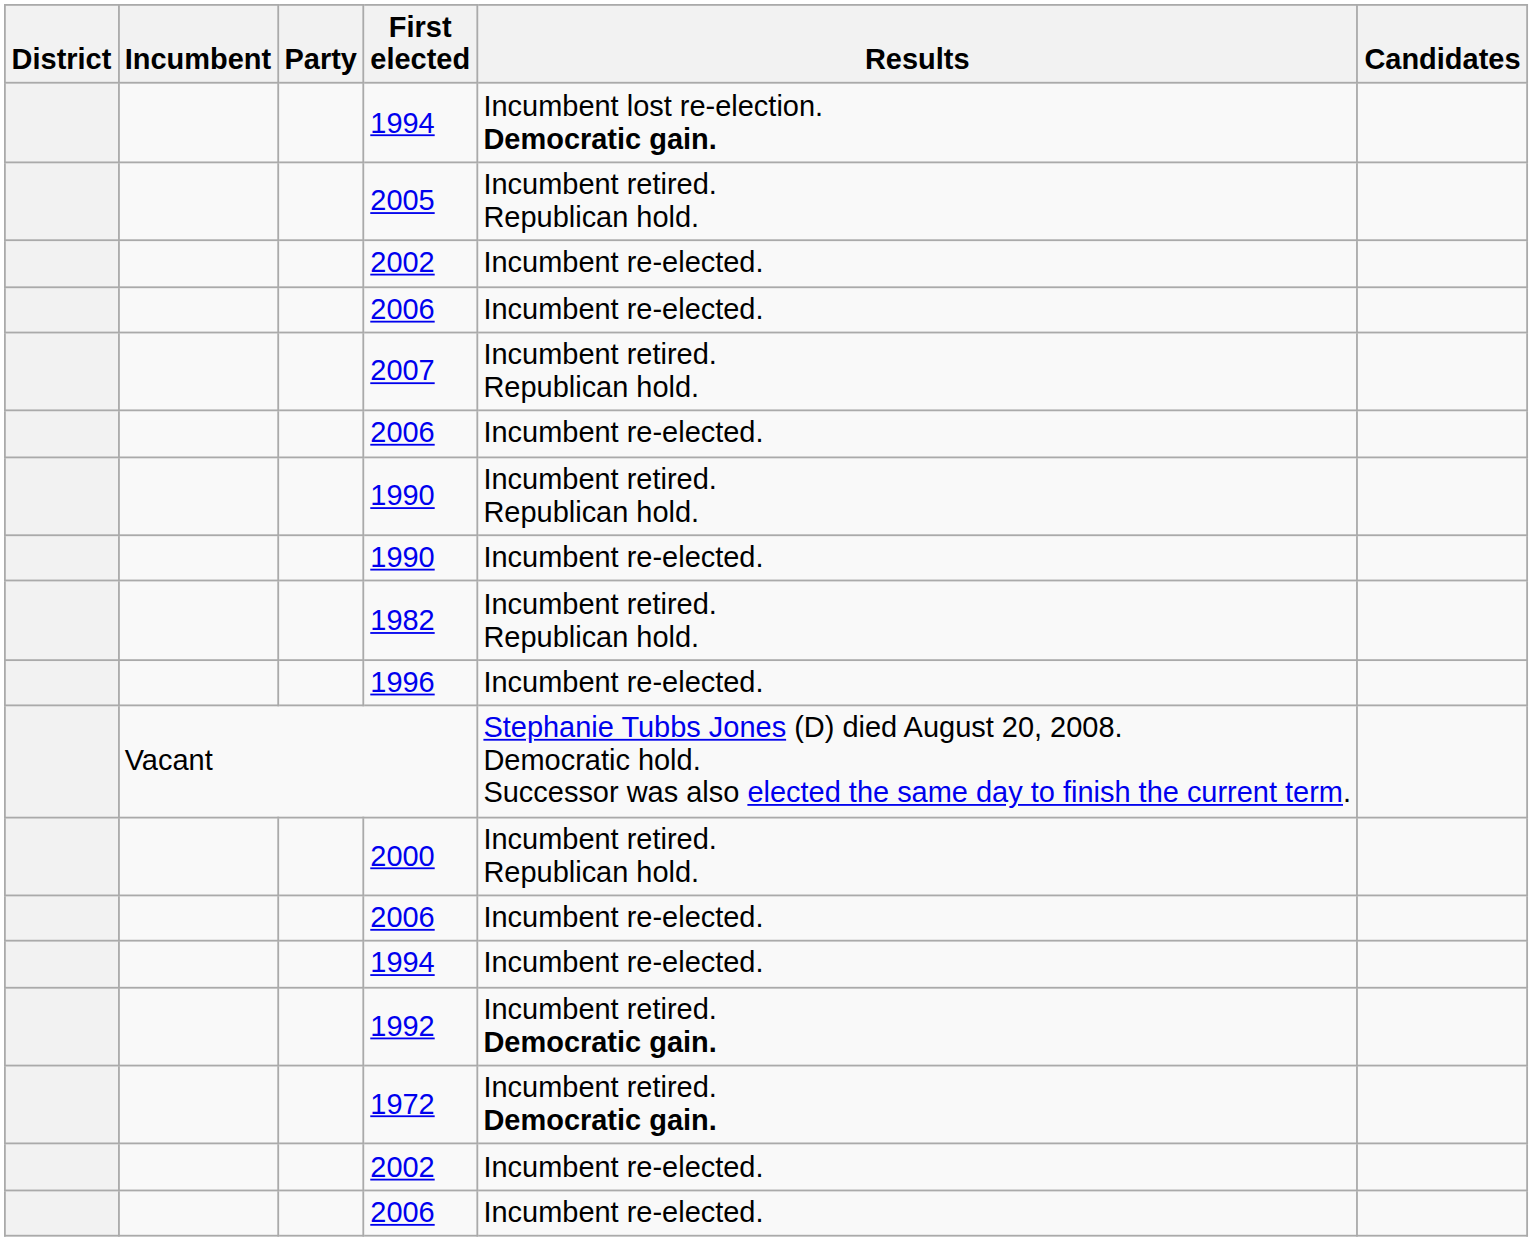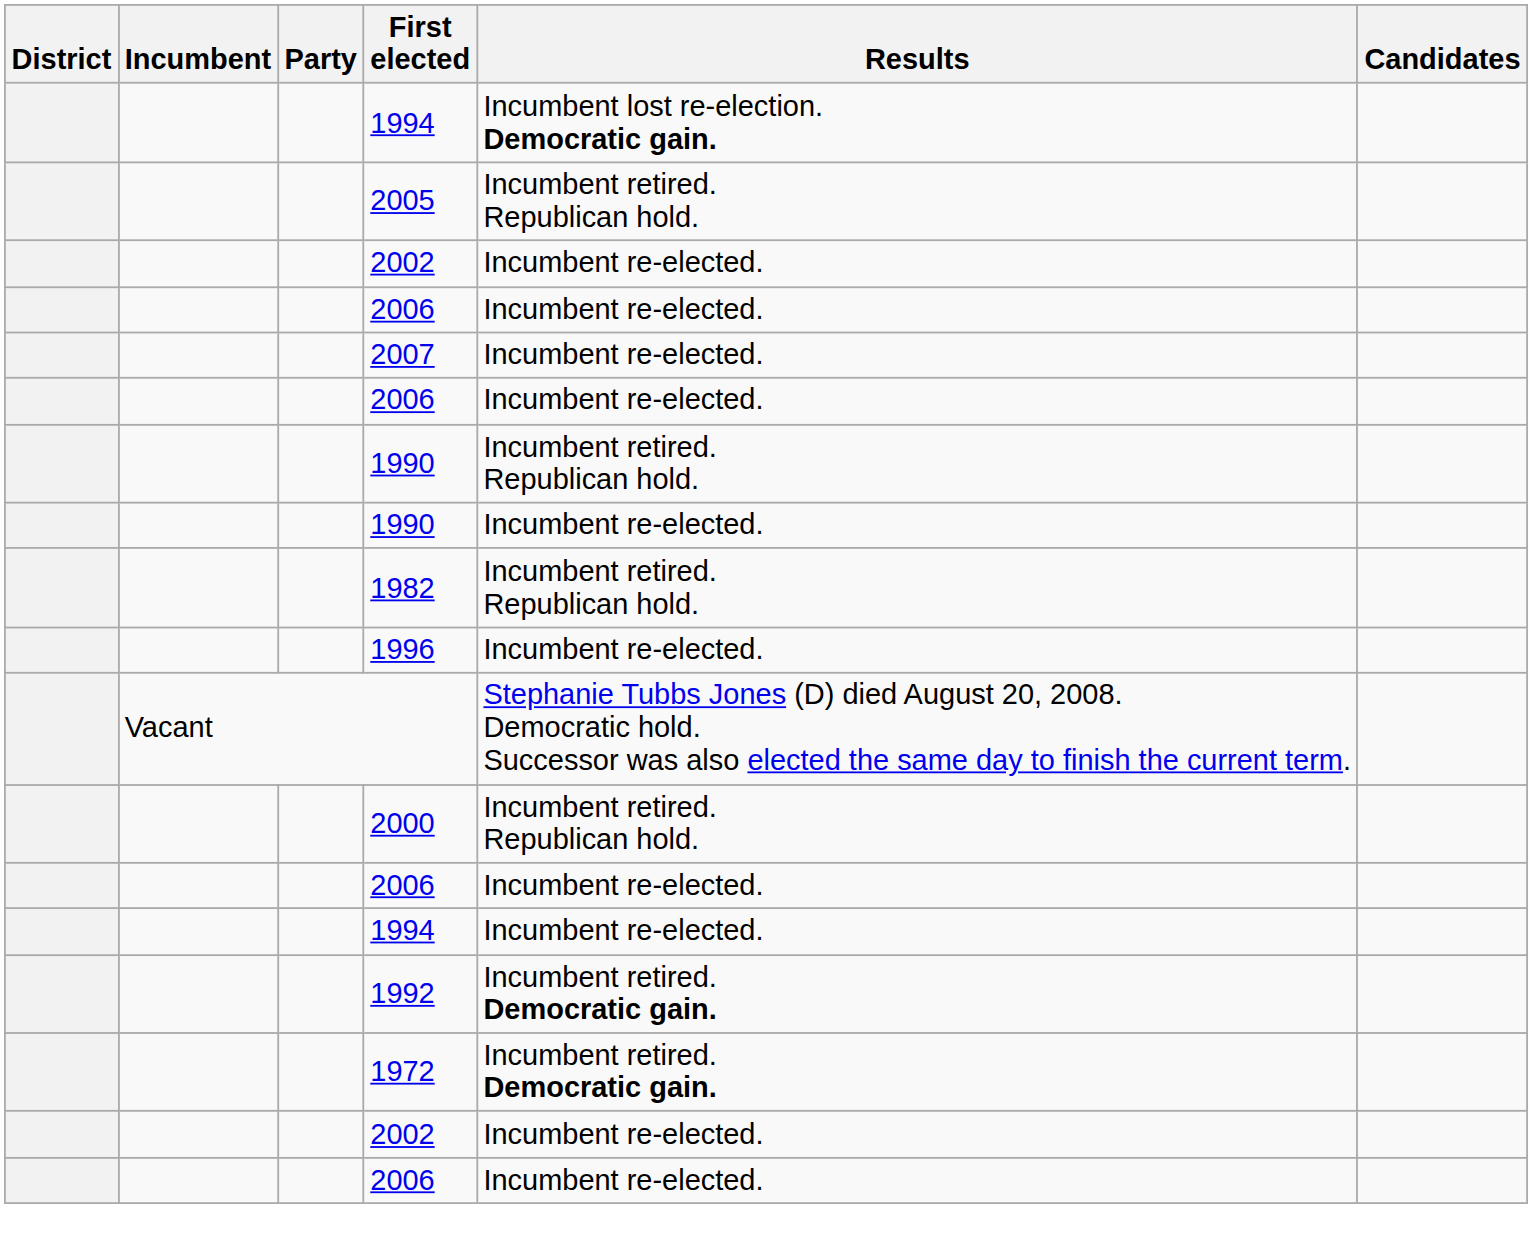2007 | Results: Incumbent retired. Republican hold. -> Incumbent re-elected.
